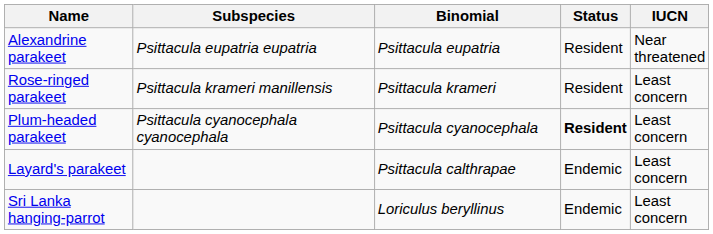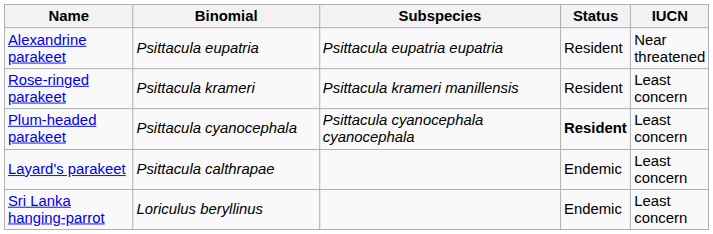columns swapped: Binomial <-> Subspecies
